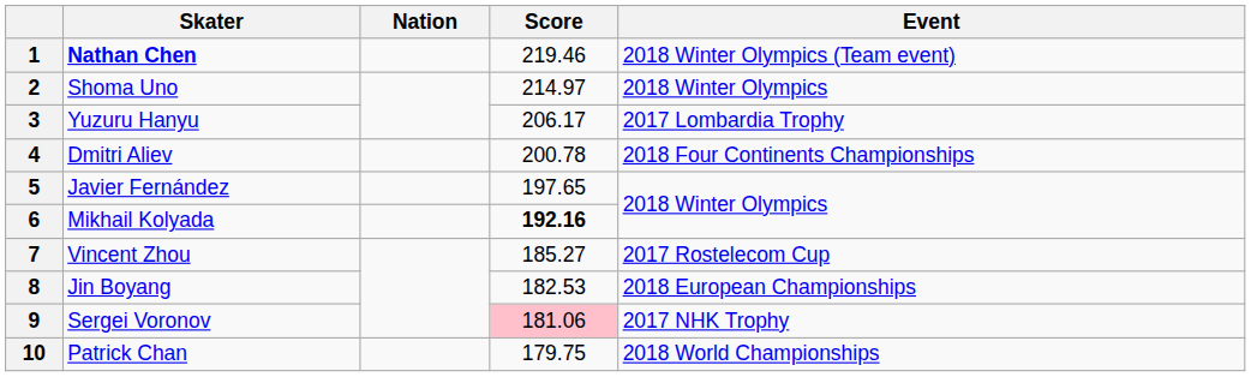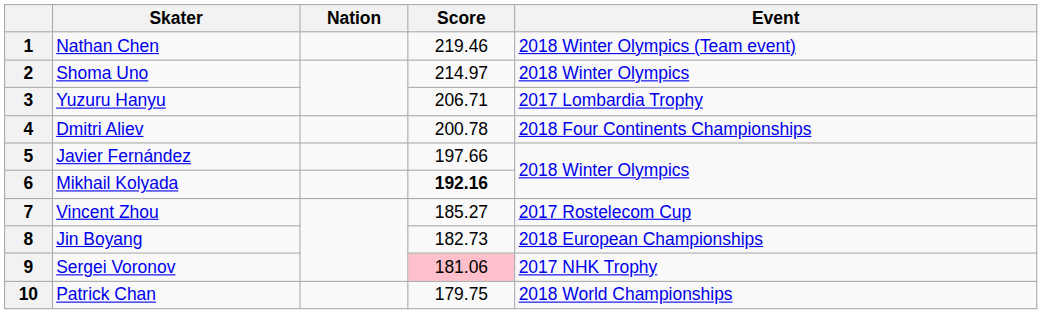1 | Skater: bold -> normal
3 | Score: 206.17 -> 206.71
5 | Score: 197.65 -> 197.66
8 | Score: 182.53 -> 182.73
